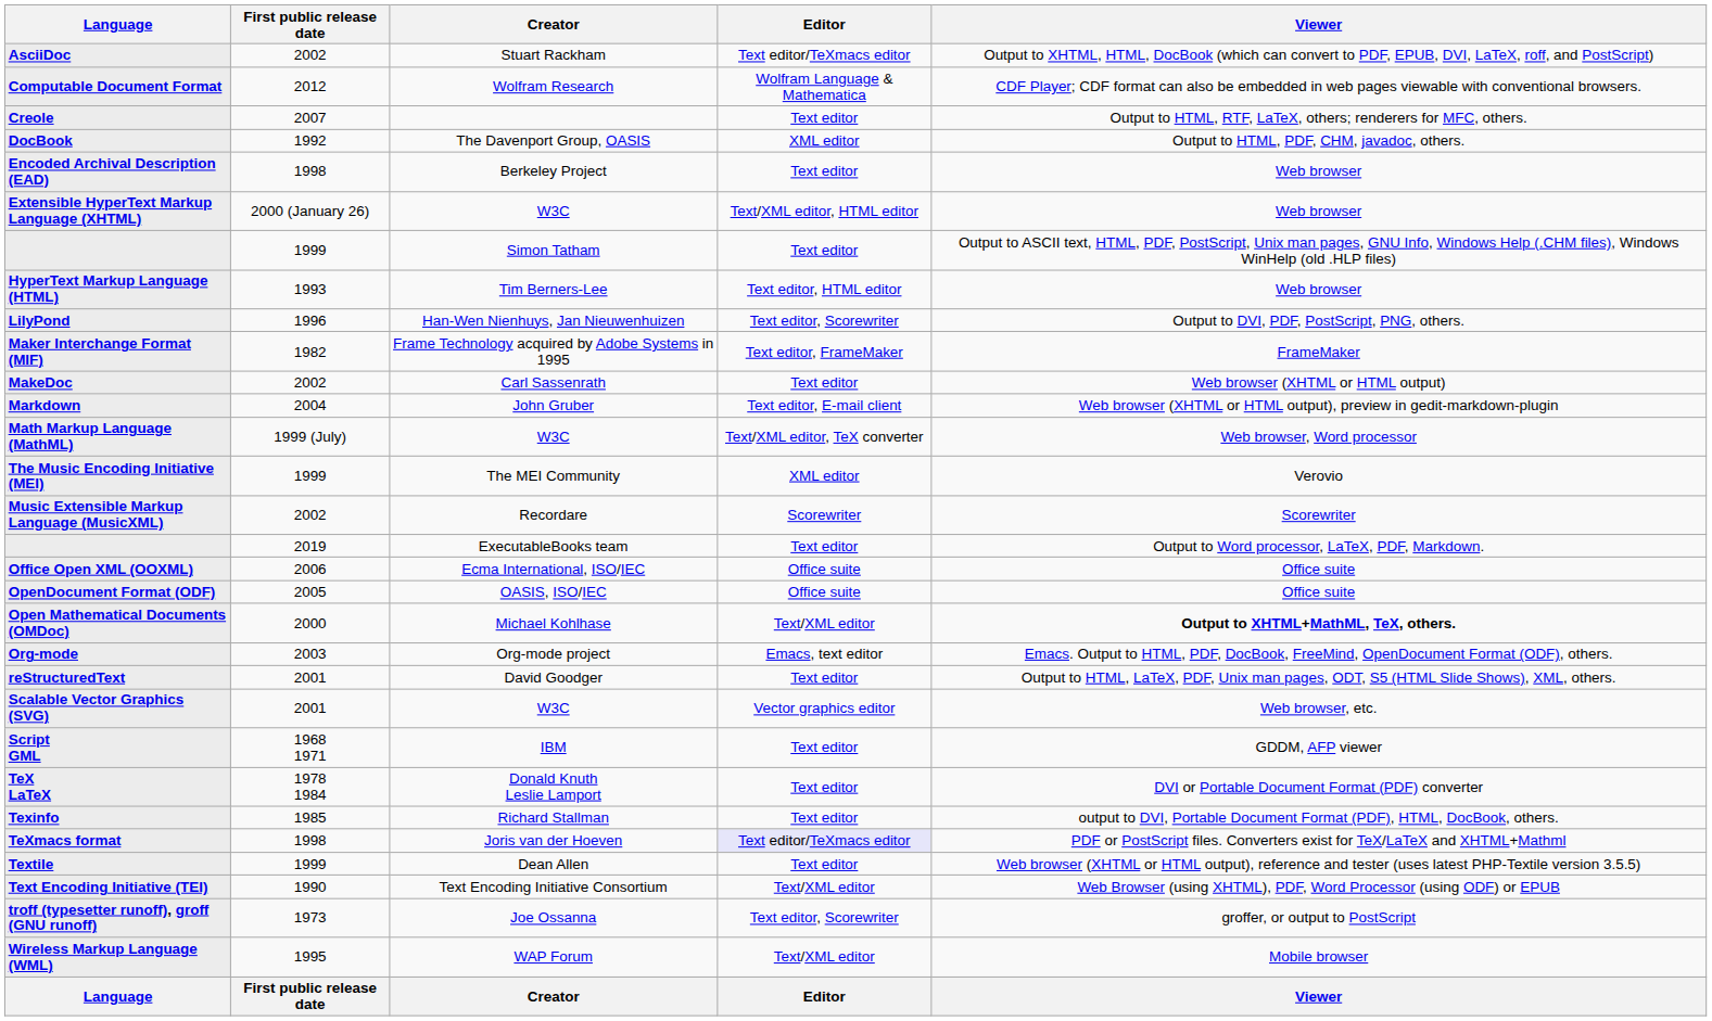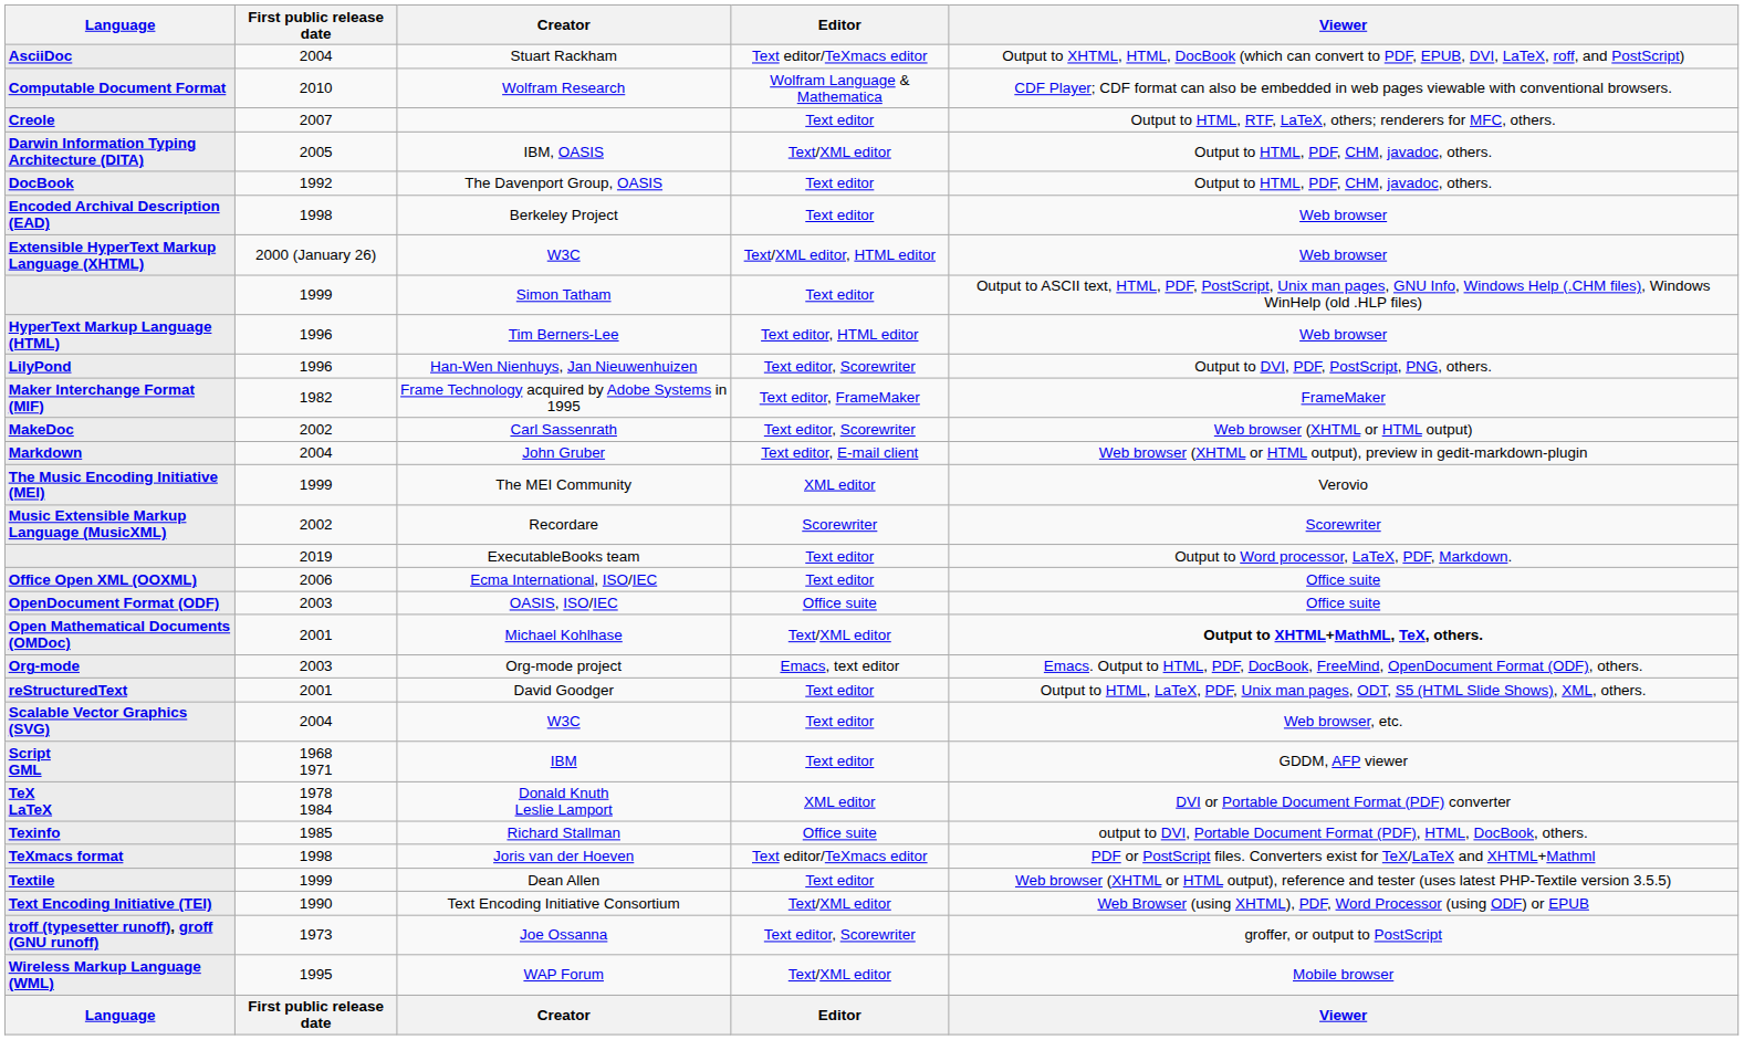AsciiDoc | First public release date: 2002 -> 2004
Computable Document Format | First public release date: 2012 -> 2010
+ row: Darwin Information Typing Architecture (DITA) | 2005 | IBM, OASIS | Text/XML editor | Output to HTML, PDF, CHM, javadoc, others.
DocBook | Editor: XML editor -> Text editor
HyperText Markup Language (HTML) | First public release date: 1993 -> 1996
MakeDoc | Editor: Text editor -> Text editor, Scorewriter
- row: Math Markup Language (MathML) | 1999 (July) | W3C | Text/XML editor, TeX converter | Web browser, Word processor
Office Open XML (OOXML) | Editor: Office suite -> Text editor
OpenDocument Format (ODF) | First public release date: 2005 -> 2003
Open Mathematical Documents (OMDoc) | First public release date: 2000 -> 2001
Scalable Vector Graphics (SVG) | First public release date: 2001 -> 2004
Scalable Vector Graphics (SVG) | Editor: Vector graphics editor -> Text editor
TeX LaTeX | Editor: Text editor -> XML editor
Texinfo | Editor: Text editor -> Office suite
TeXmacs format | Editor: lavender background -> no background
